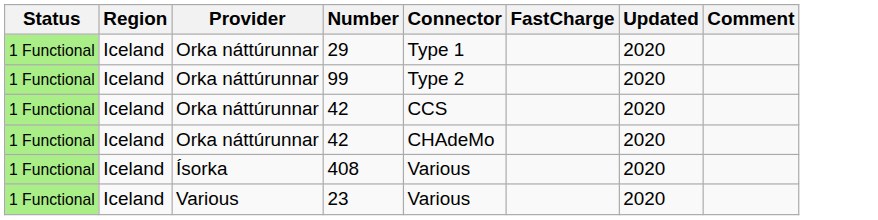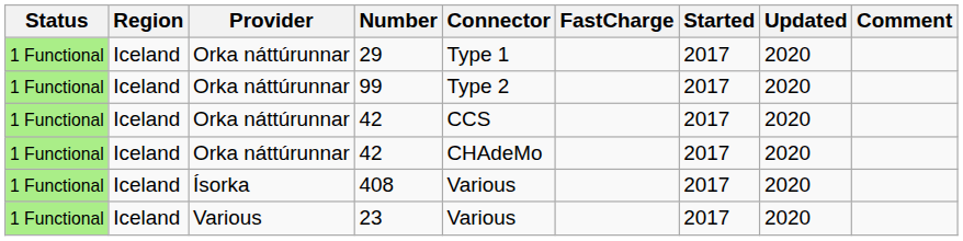+ column: Started | 2017 | 2017 | 2017 | 2017 | 2017 | 2017
